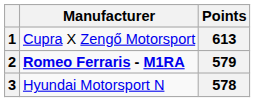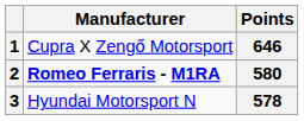1 | Points: 613 -> 646
2 | Points: 579 -> 580
